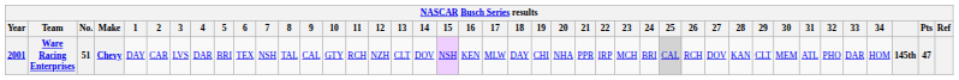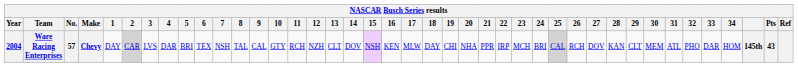Ware Racing Enterprises | Year: 2001 -> 2004
Ware Racing Enterprises | No.: 51 -> 57
Ware Racing Enterprises | 2: no background -> lightgrey background
Ware Racing Enterprises | Pts: 47 -> 43
